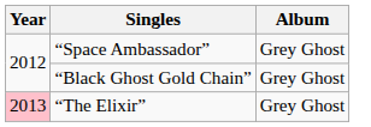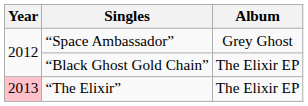“Black Ghost Gold Chain” | Album: Grey Ghost -> The Elixir EP
“The Elixir” | Album: Grey Ghost -> The Elixir EP
